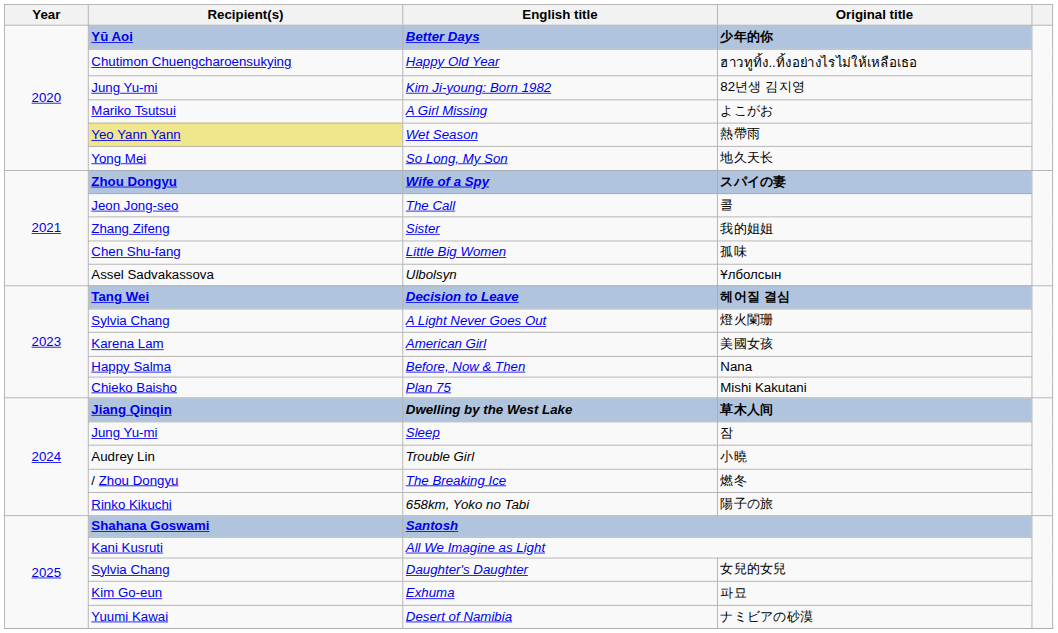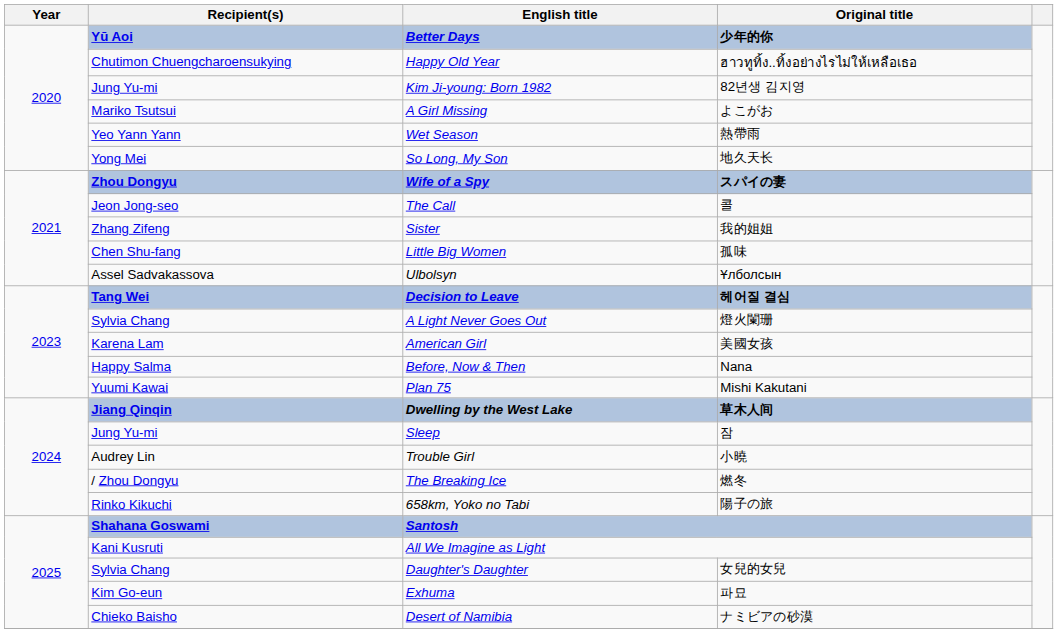Wet Season | Recipient(s): khaki background -> no background
Plan 75 | Recipient(s): Chieko Baisho -> Yuumi Kawai
Desert of Namibia | Recipient(s): Yuumi Kawai -> Chieko Baisho
